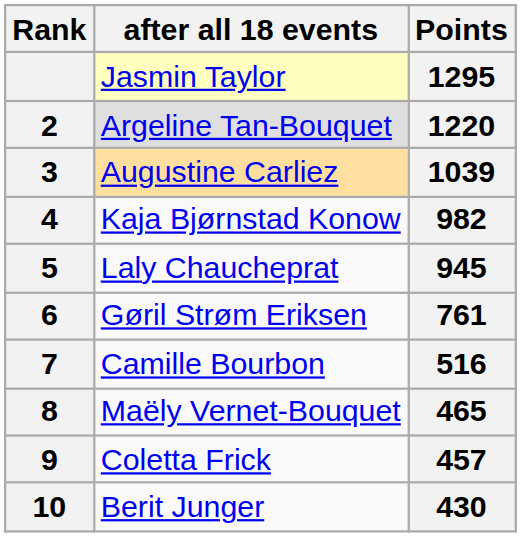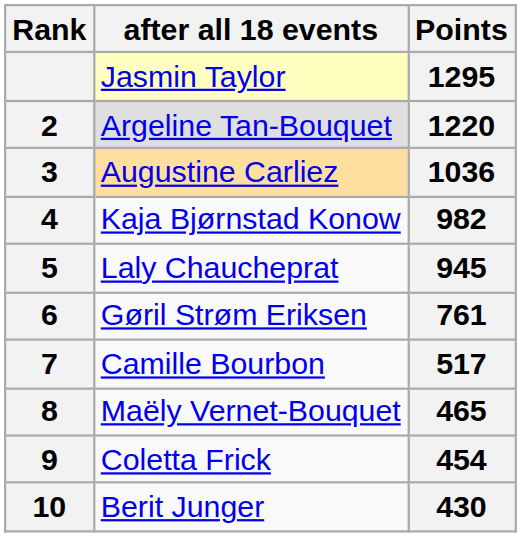Augustine Carliez | Points: 1039 -> 1036
Camille Bourbon | Points: 516 -> 517
Coletta Frick | Points: 457 -> 454
